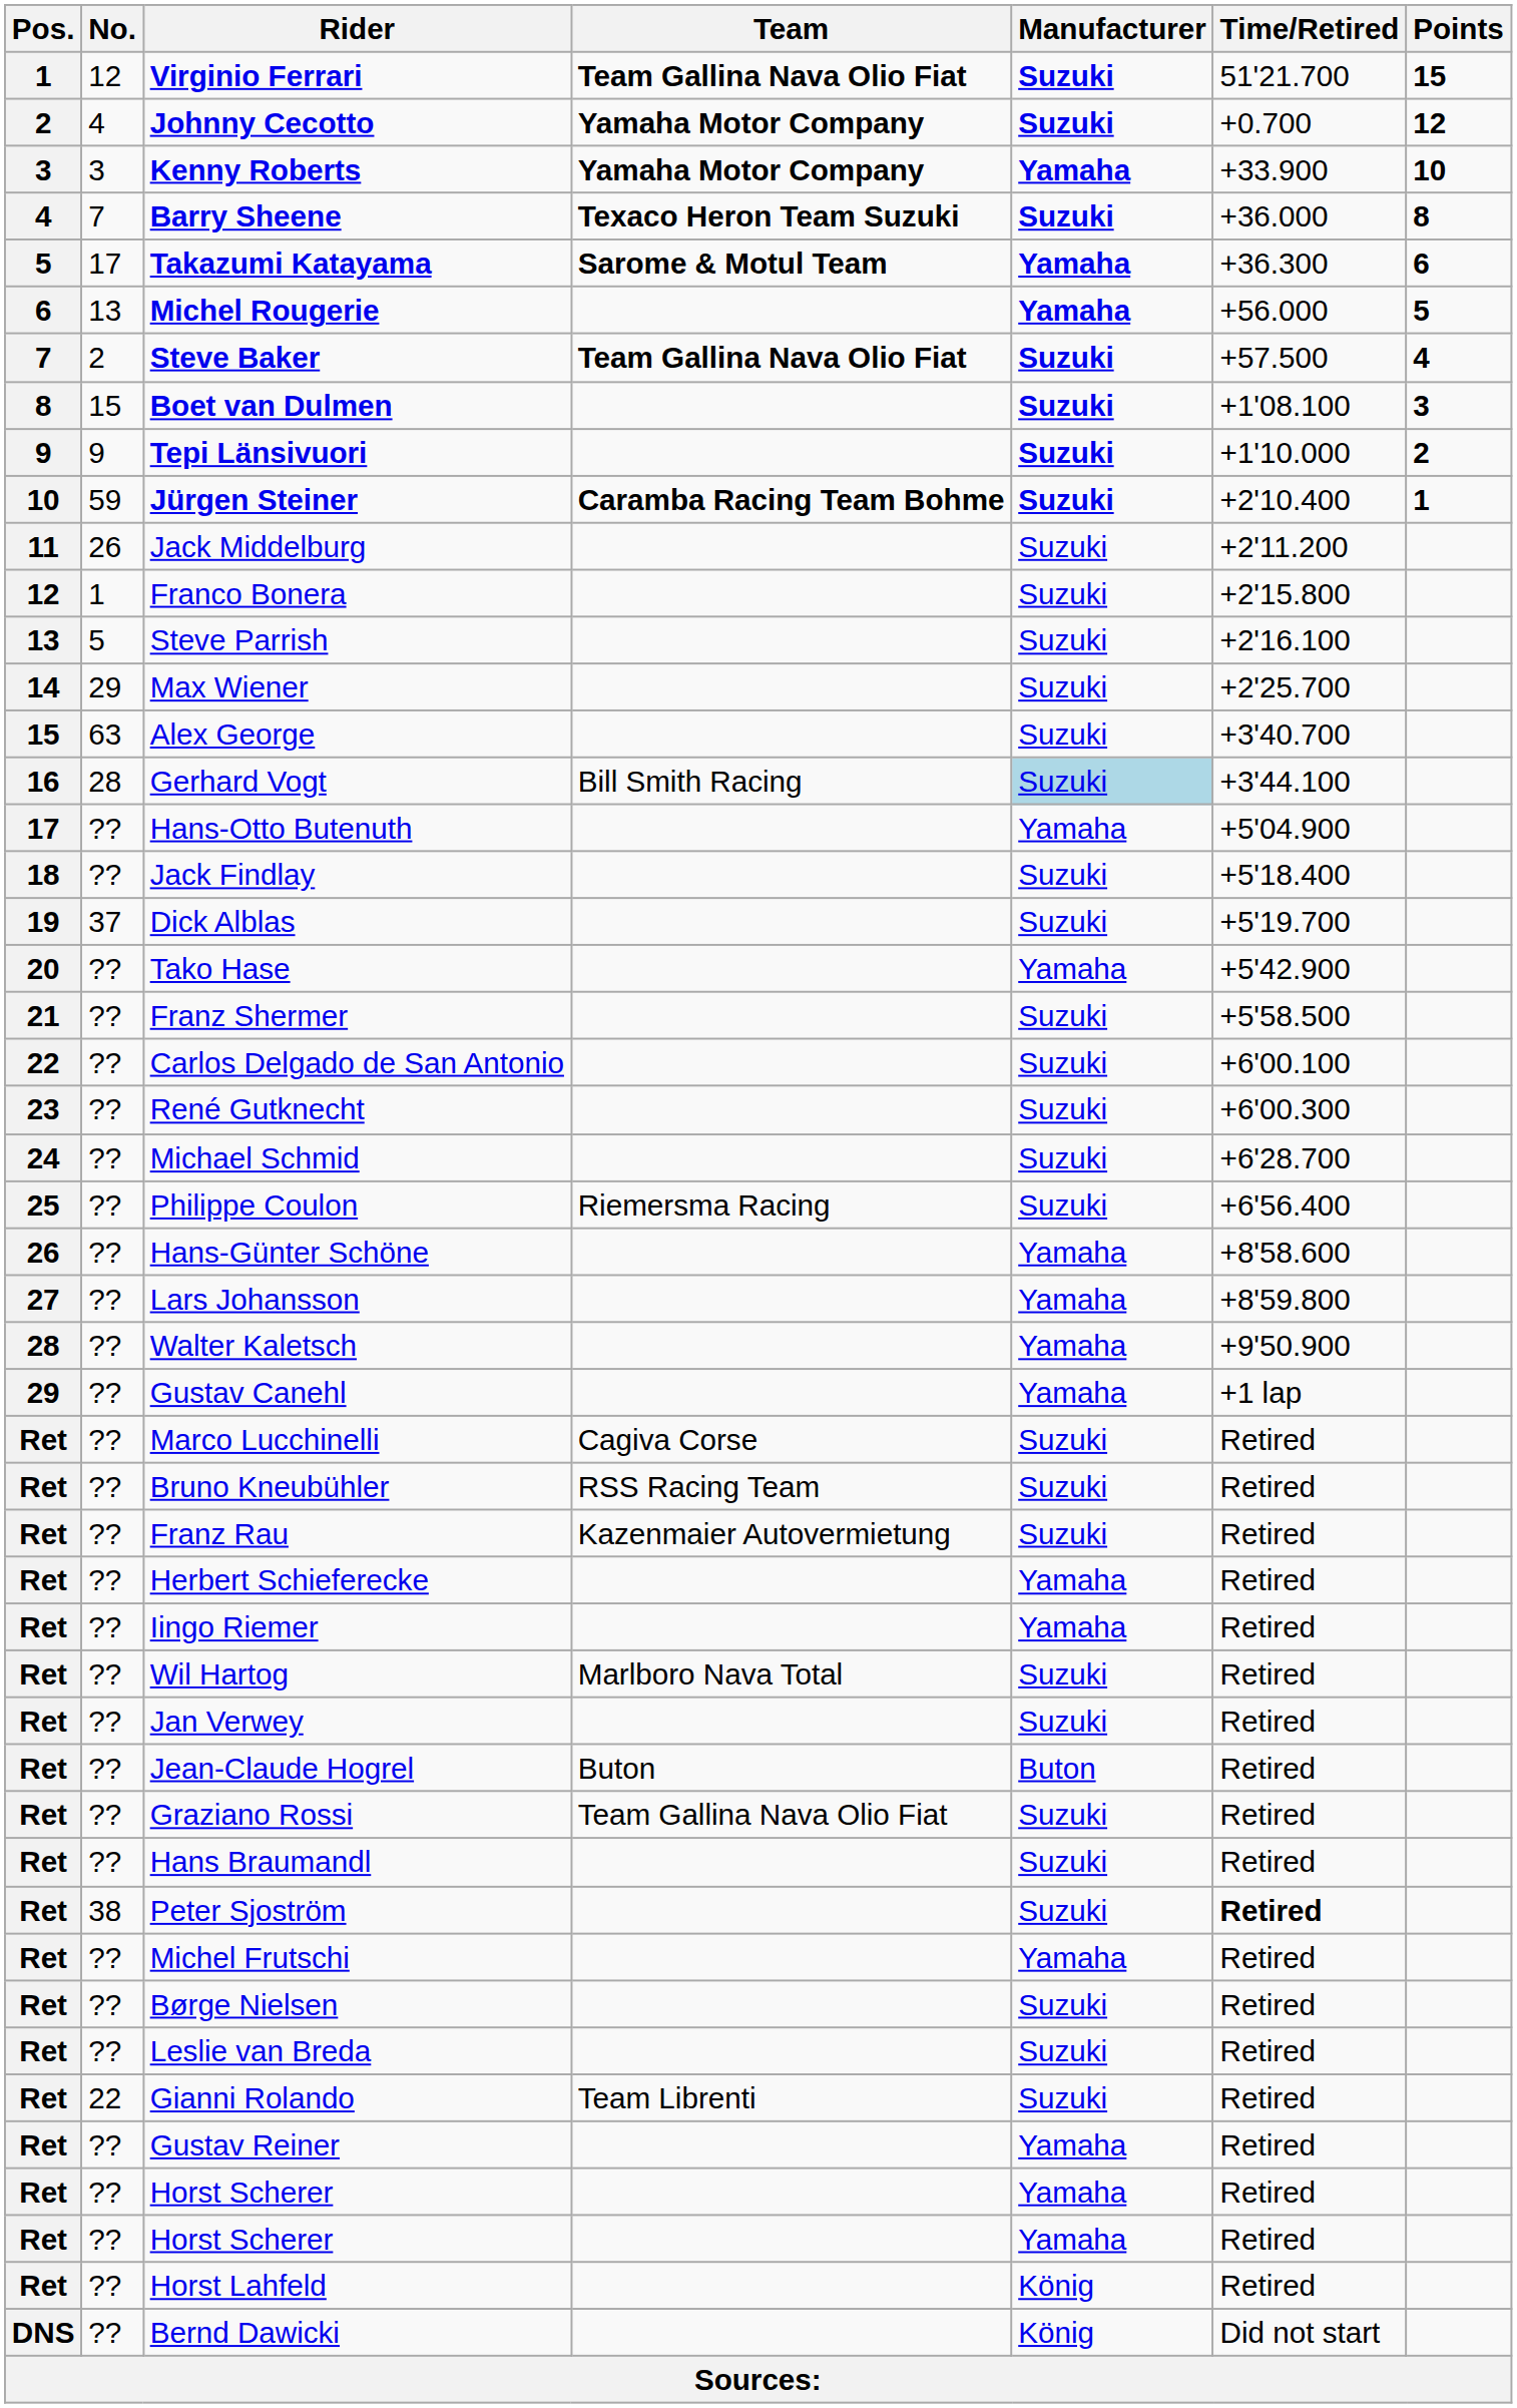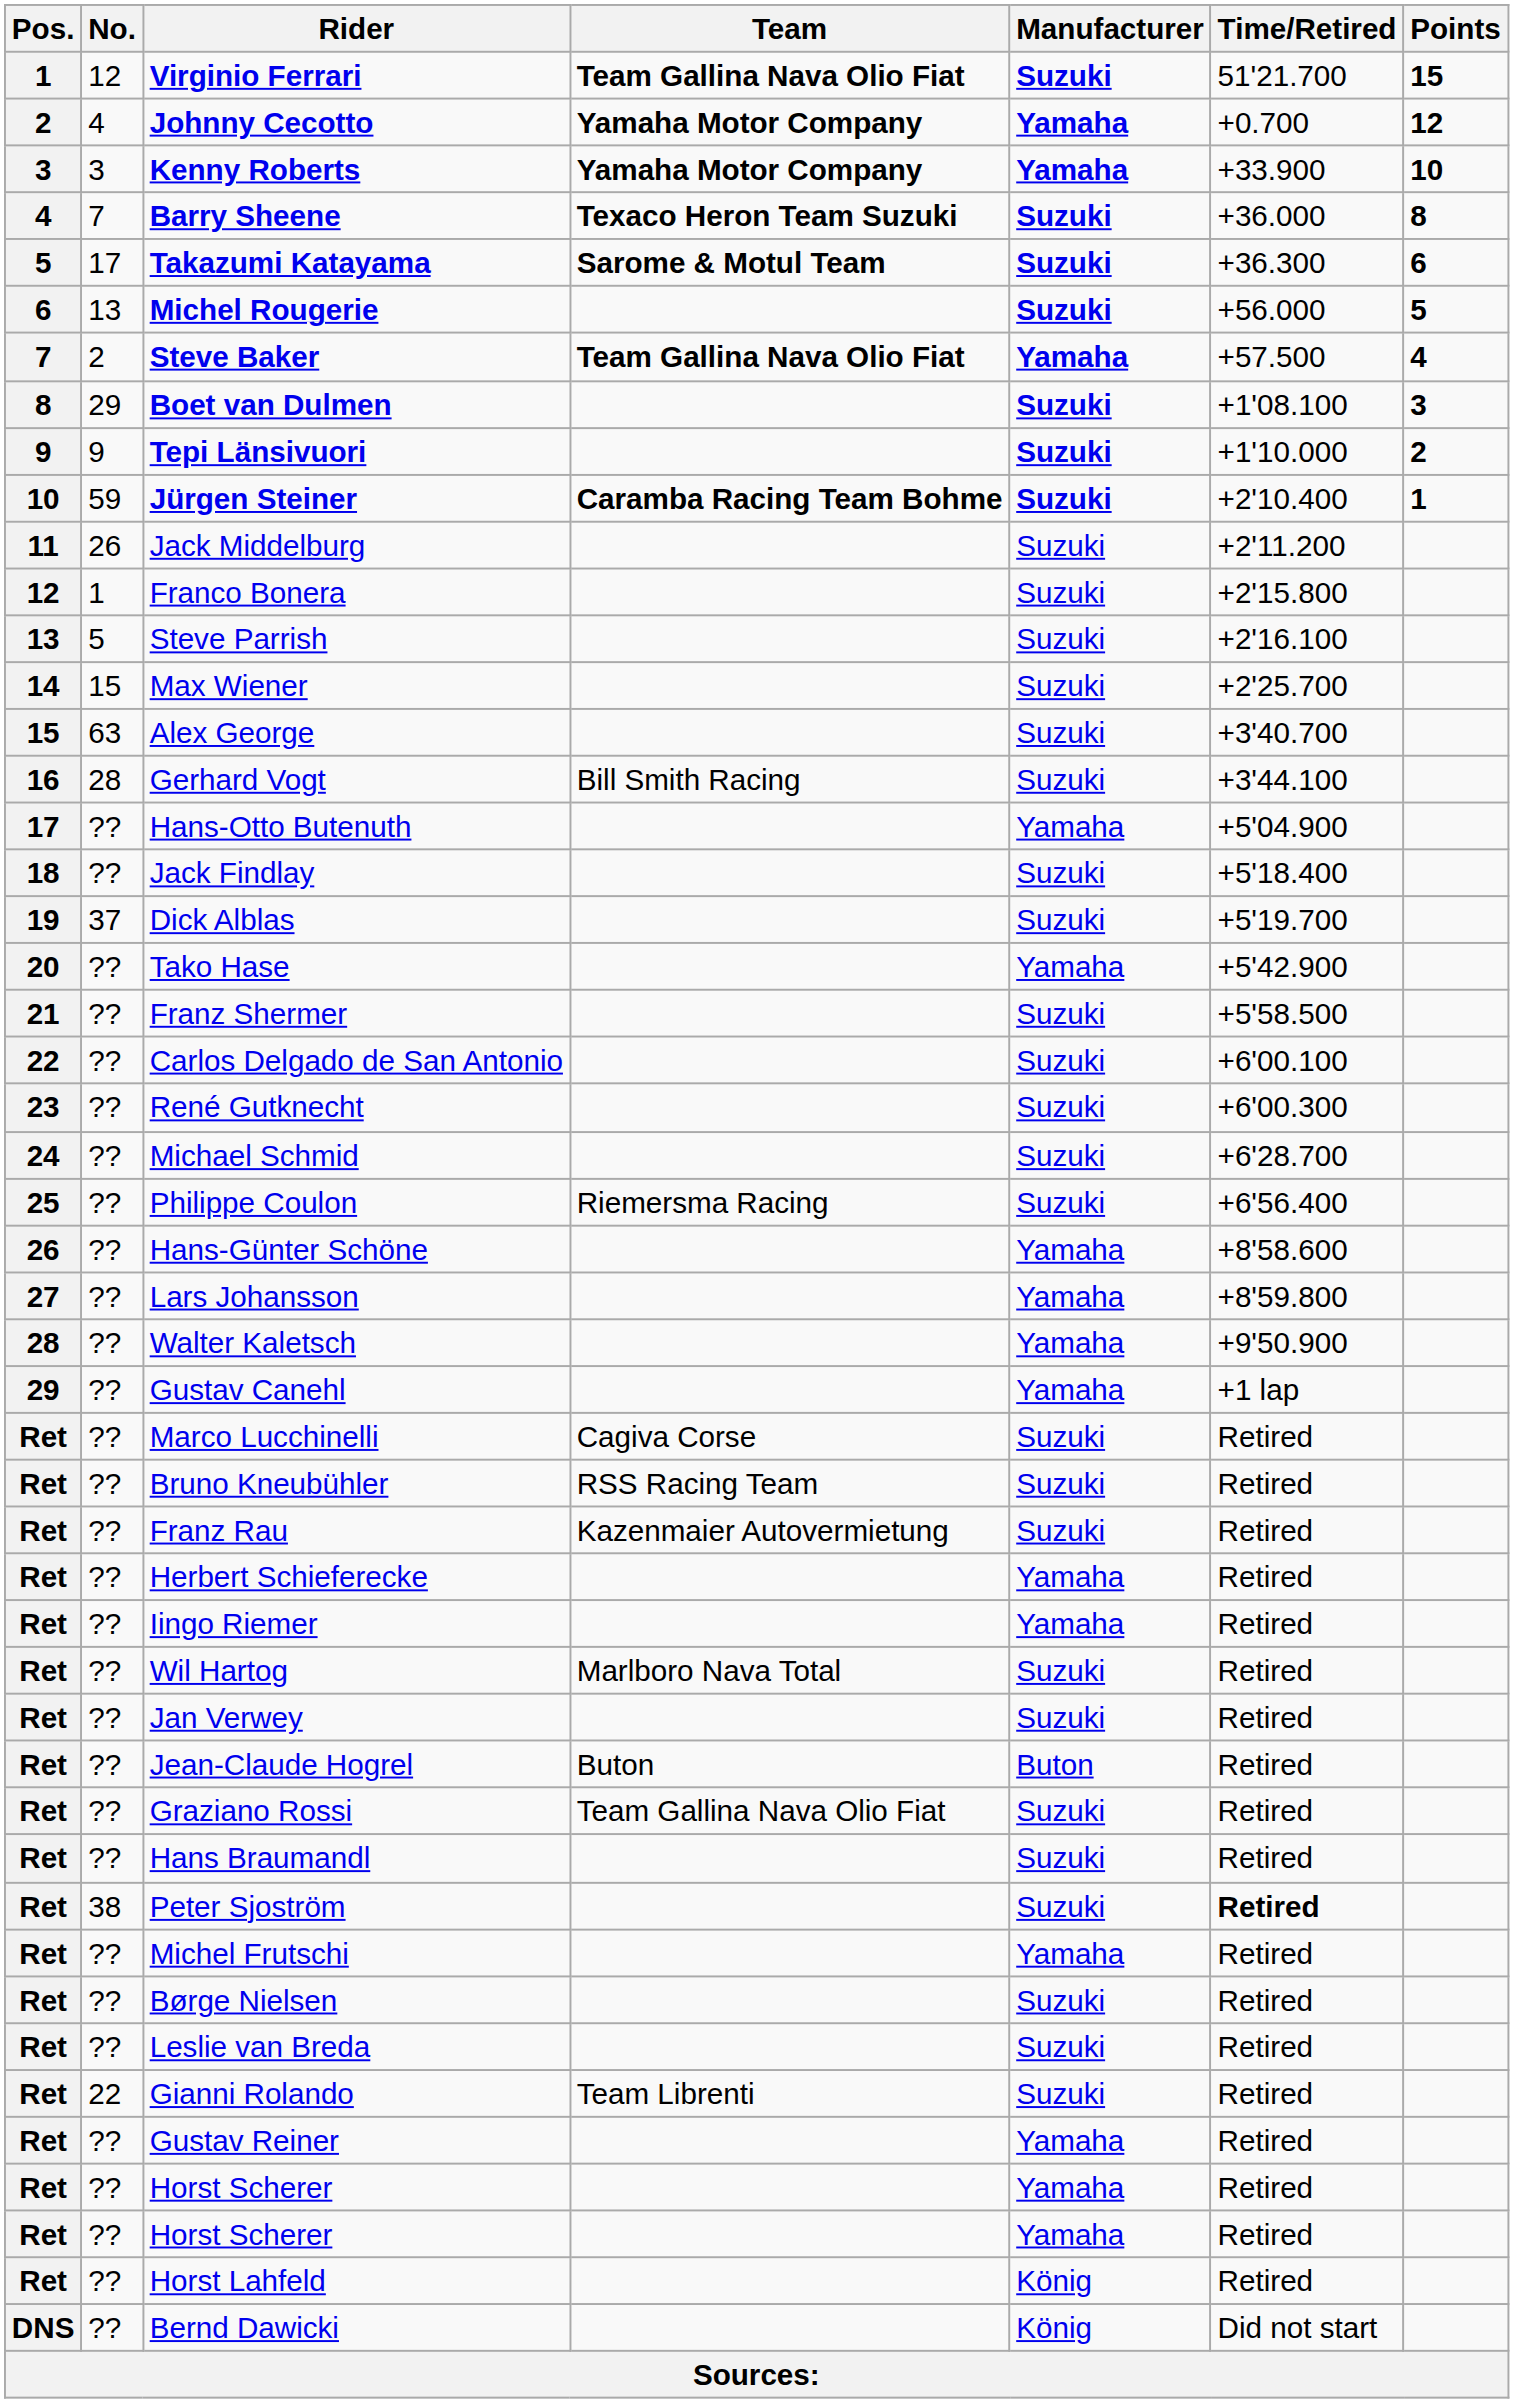Johnny Cecotto | Manufacturer: Suzuki -> Yamaha
Takazumi Katayama | Manufacturer: Yamaha -> Suzuki
Michel Rougerie | Manufacturer: Yamaha -> Suzuki
Steve Baker | Manufacturer: Suzuki -> Yamaha
Boet van Dulmen | No.: 15 -> 29
Max Wiener | No.: 29 -> 15
Gerhard Vogt | Manufacturer: lightblue background -> no background
